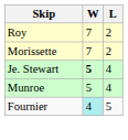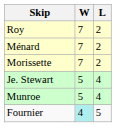+ row: Ménard | 7 | 2
Je. Stewart | W: bold -> normal
